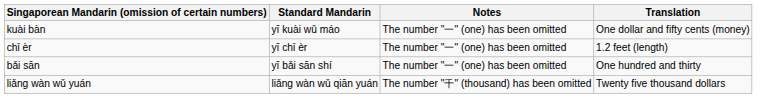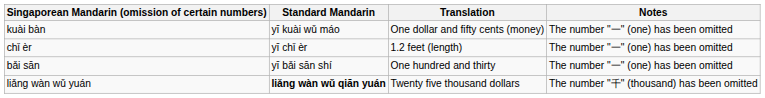columns swapped: Translation <-> Notes
liǎng wàn wǔ yuán | Standard Mandarin: normal -> bold
